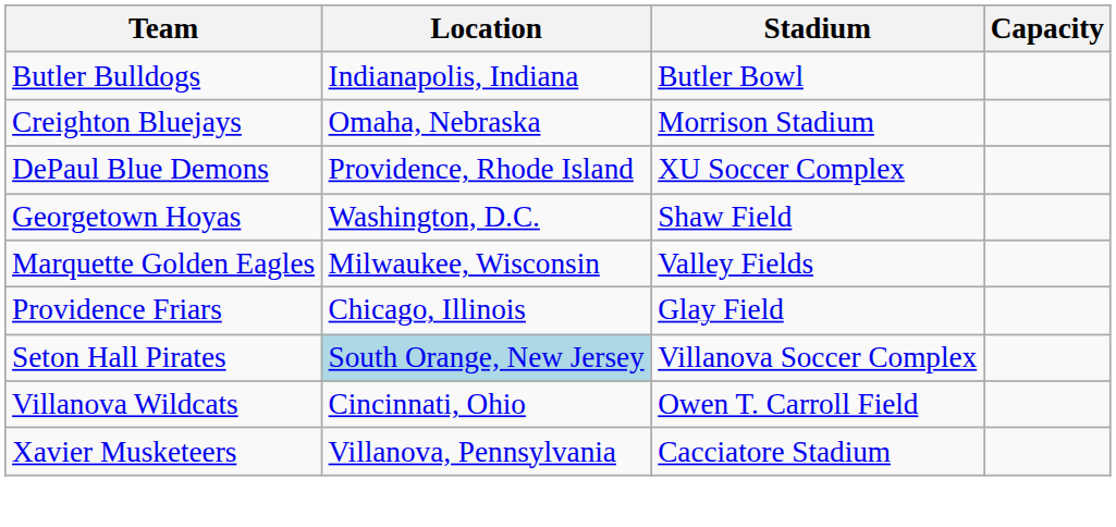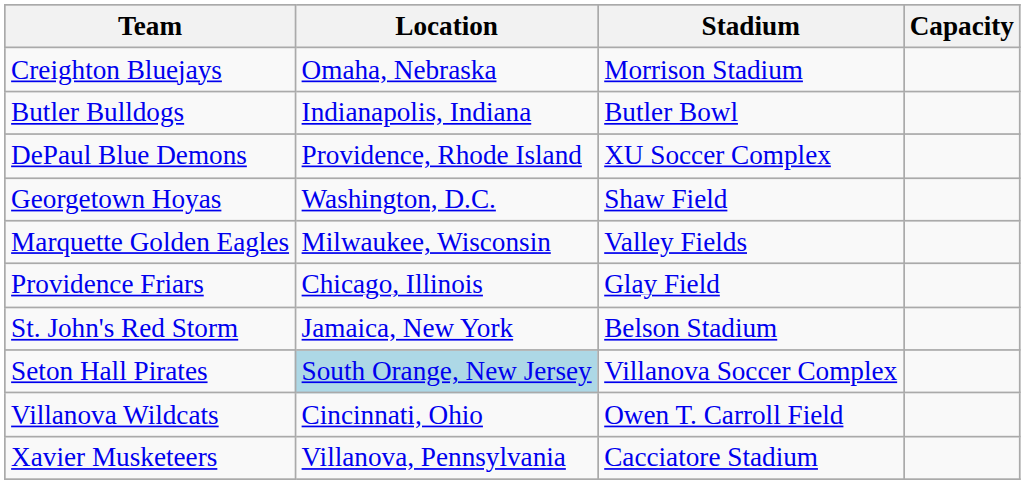rows swapped: Butler Bulldogs <-> Creighton Bluejays
+ row: St. John's Red Storm | Jamaica, New York | Belson Stadium
